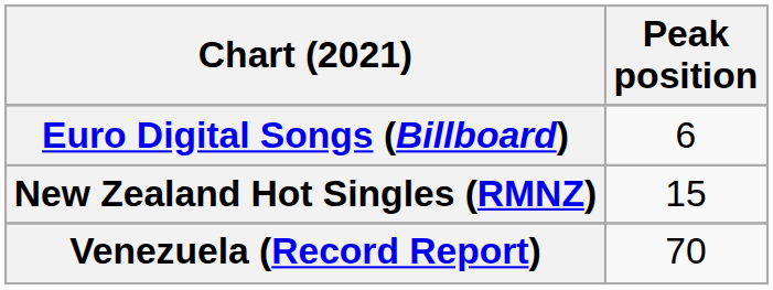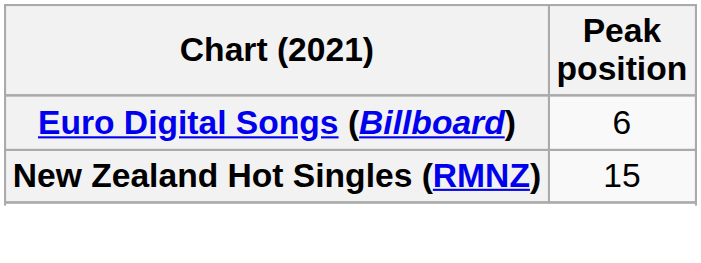- row: Venezuela (Record Report) | 70
